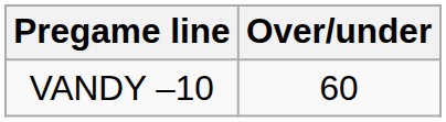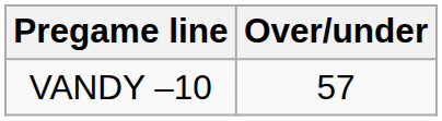VANDY –10 | Over/under: 60 -> 57
